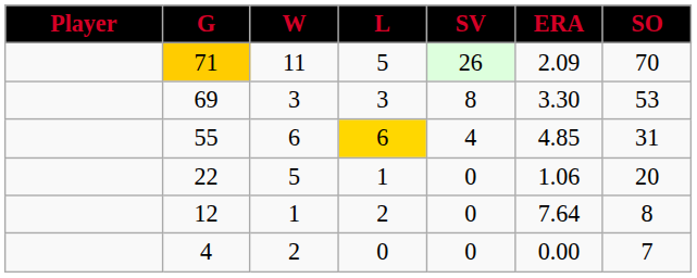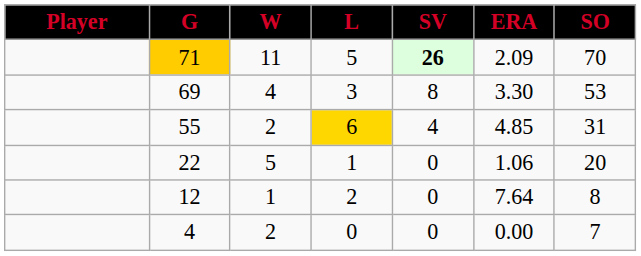71 | SV: normal -> bold
69 | W: 3 -> 4
55 | W: 6 -> 2
